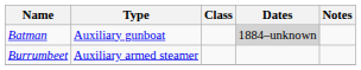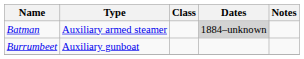Batman | Type: Auxiliary gunboat -> Auxiliary armed steamer
Burrumbeet | Type: Auxiliary armed steamer -> Auxiliary gunboat
